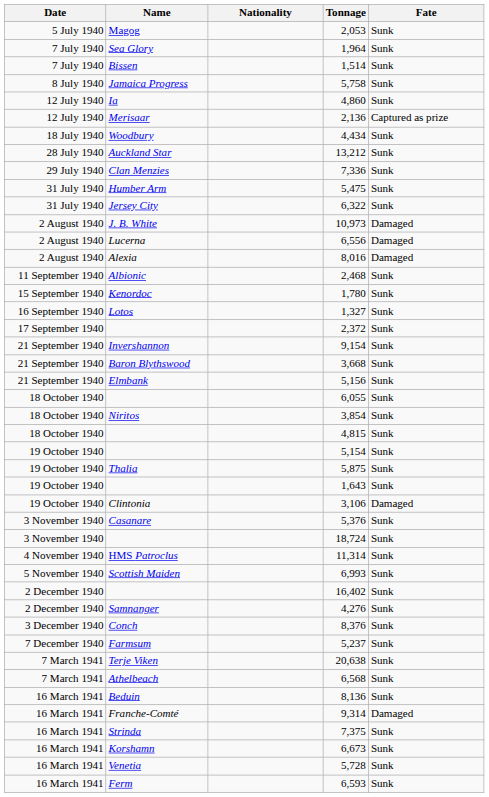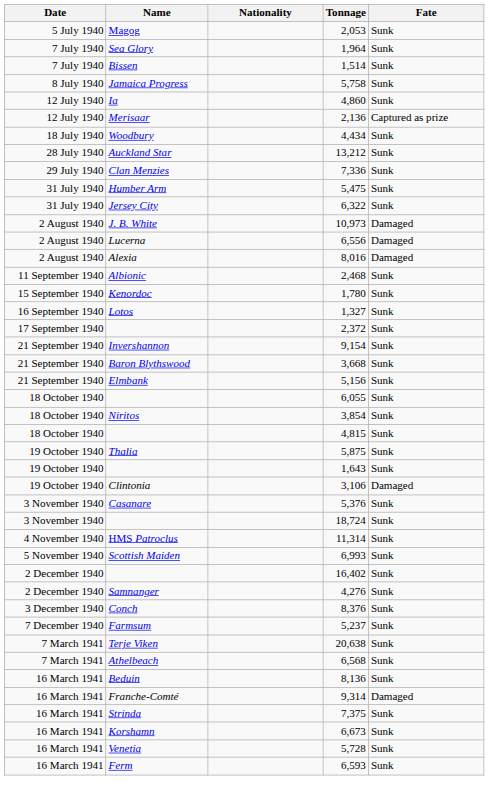- row: 19 October 1940 | 5,154 | Sunk
